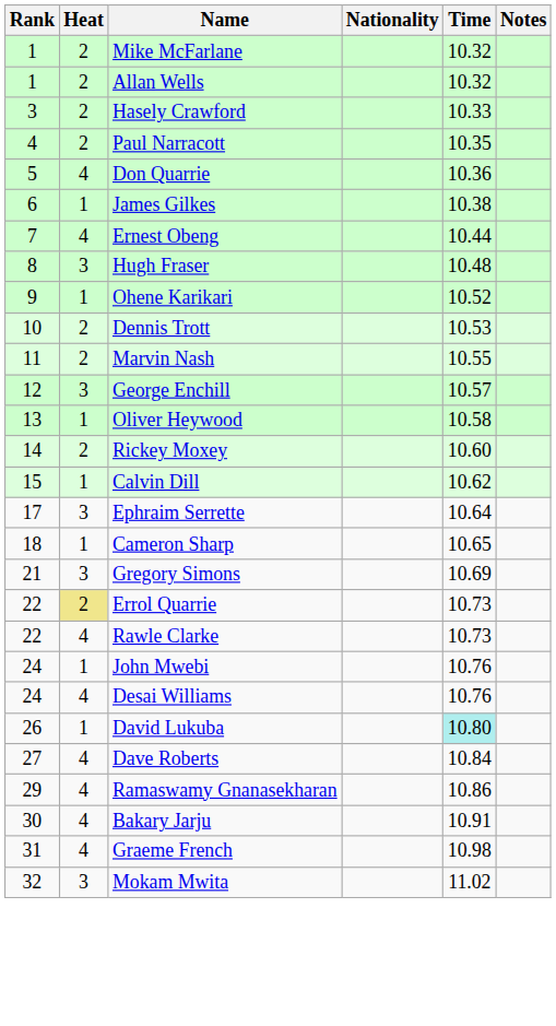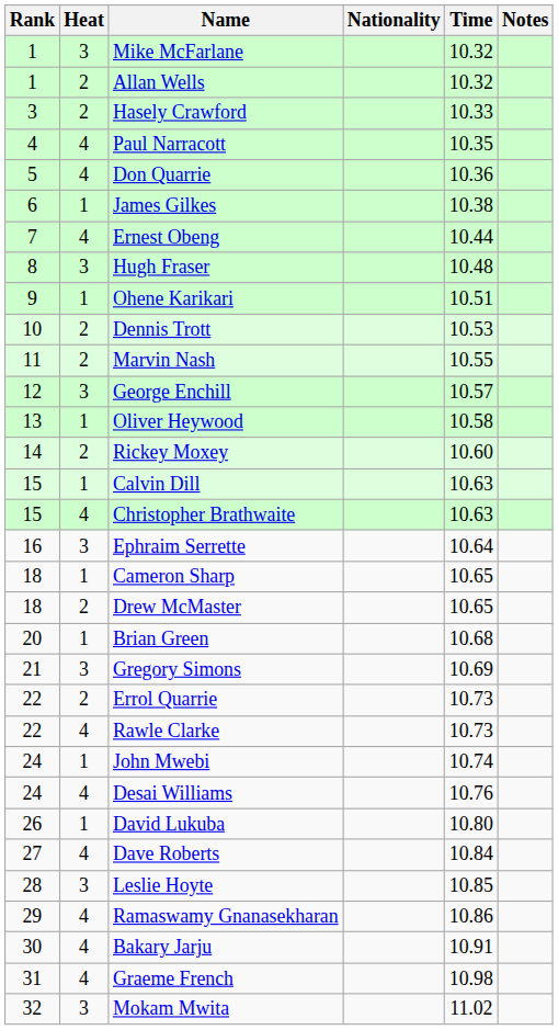Mike McFarlane | Heat: 2 -> 3
Paul Narracott | Heat: 2 -> 4
Ohene Karikari | Time: 10.52 -> 10.51
Calvin Dill | Time: 10.62 -> 10.63
+ row: 15 | 4 | Christopher Brathwaite | 10.63
Ephraim Serrette | Rank: 17 -> 16
+ row: 18 | 2 | Drew McMaster | 10.65
+ row: 20 | 1 | Brian Green | 10.68
Errol Quarrie | Heat: khaki background -> no background
John Mwebi | Time: 10.76 -> 10.74
David Lukuba | Time: paleturquoise background -> no background
+ row: 28 | 3 | Leslie Hoyte | 10.85
